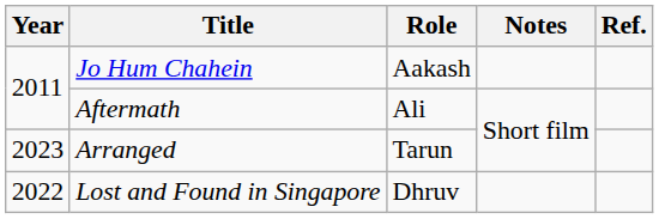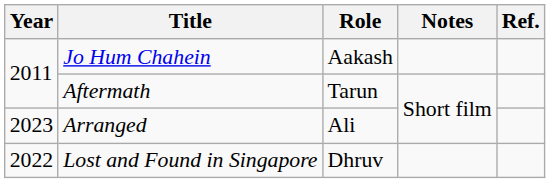Aftermath | Role: Ali -> Tarun
Arranged | Role: Tarun -> Ali
